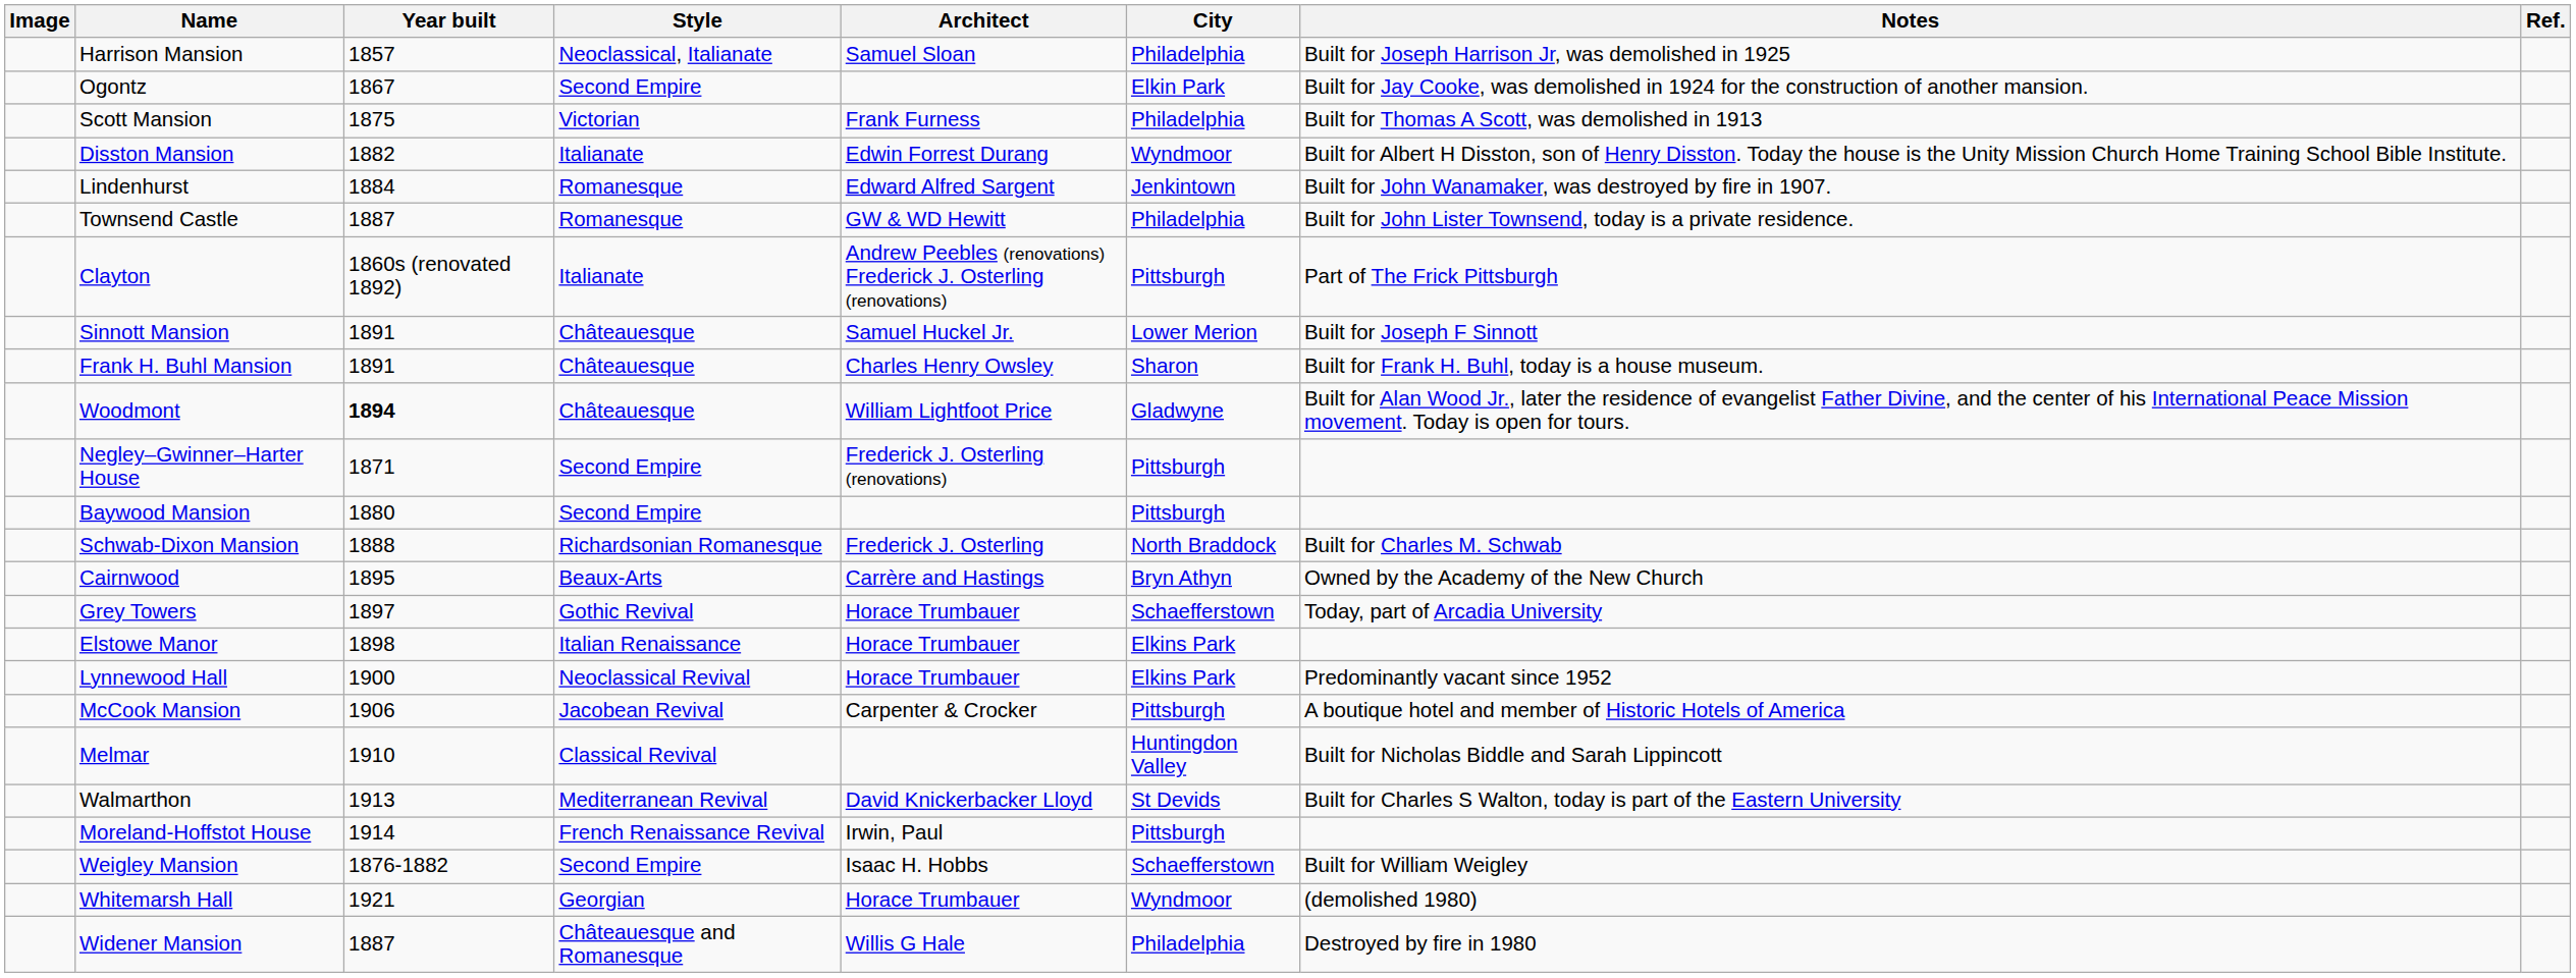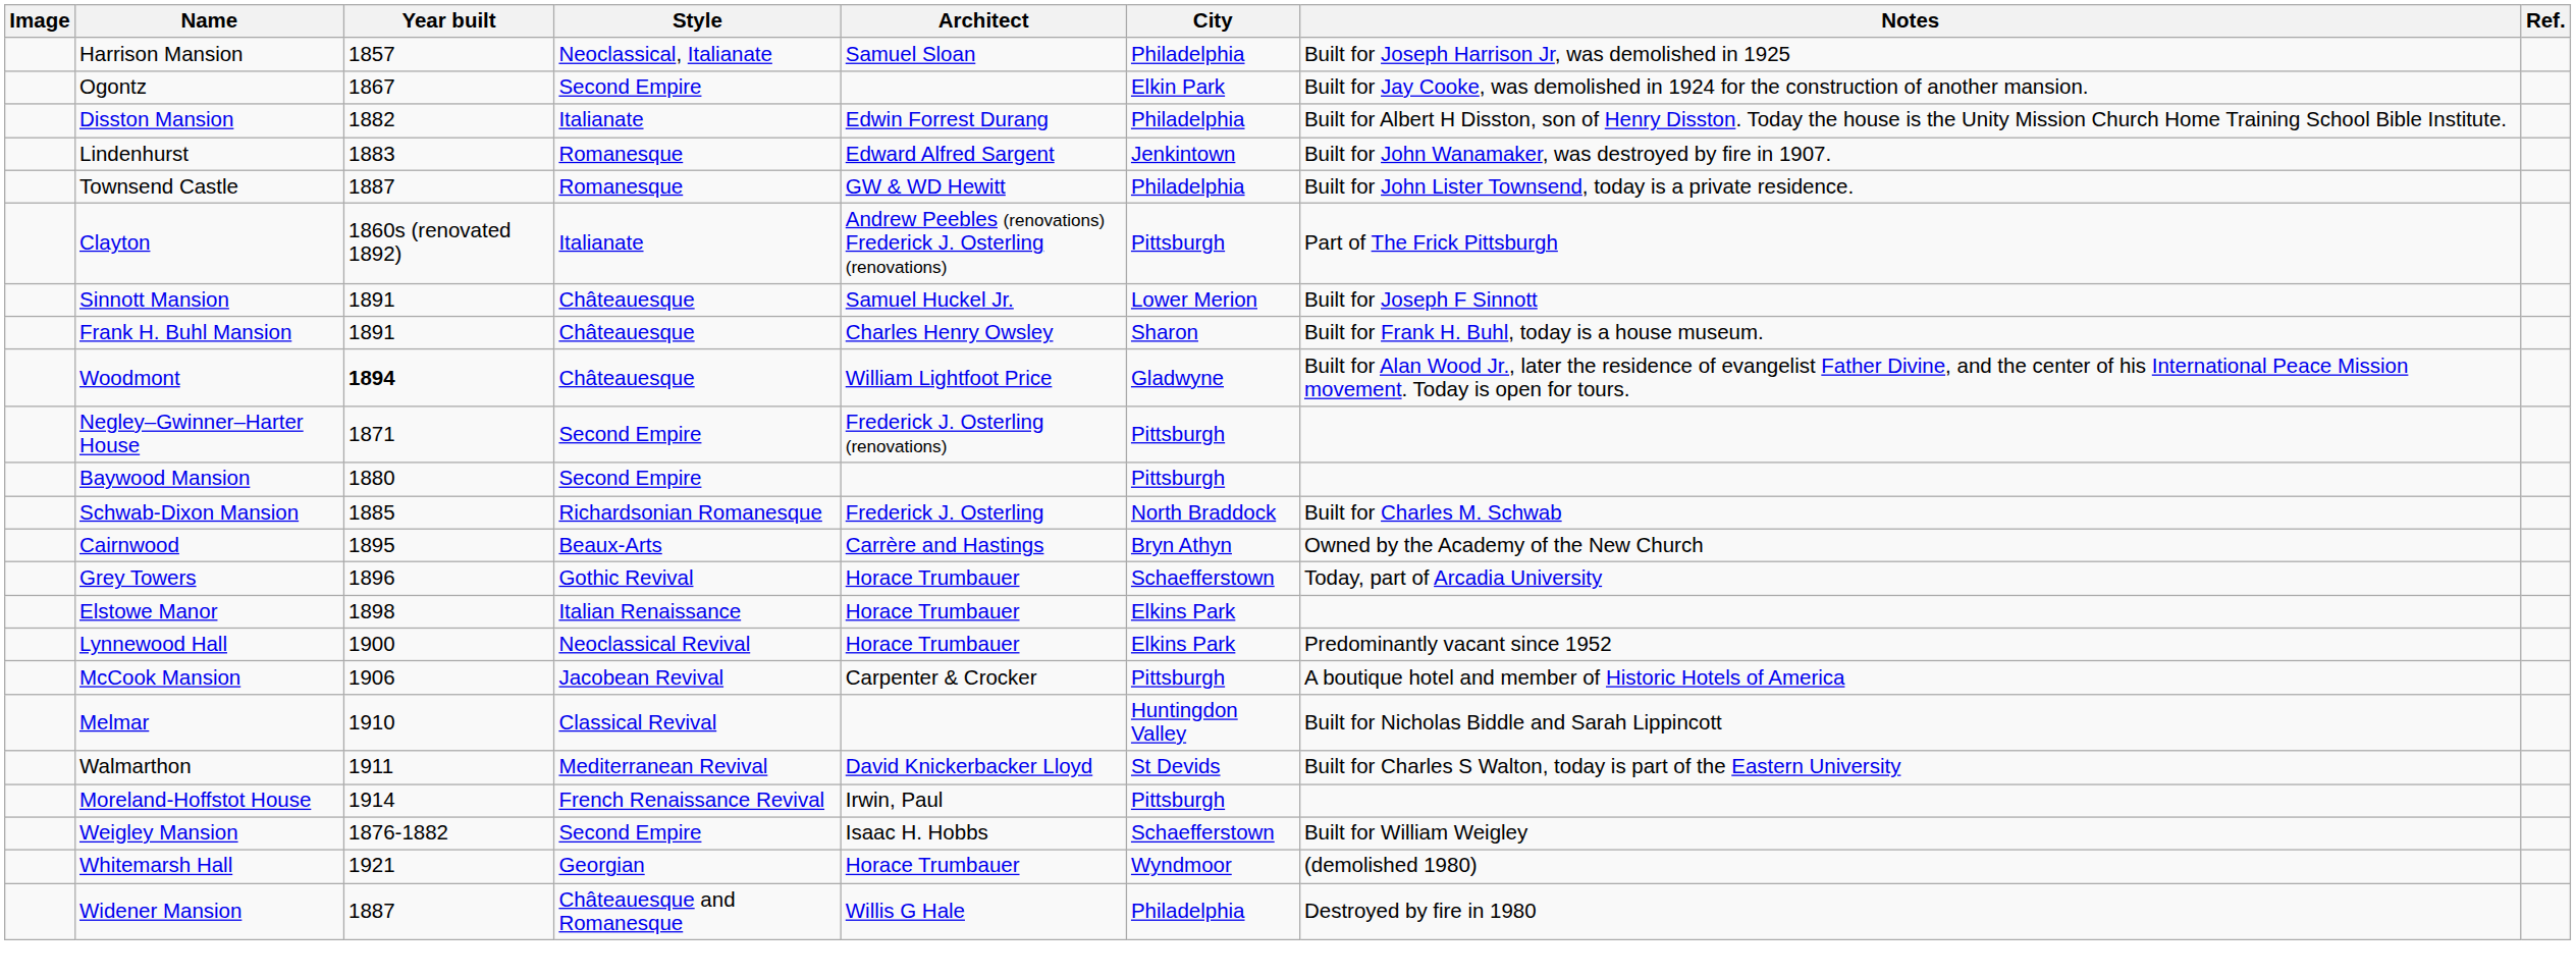- row: Scott Mansion | 1875 | Victorian | Frank Furness | Philadelphia | Built for Thomas A Scott, was demolished in 1913
Disston Mansion | City: Wyndmoor -> Philadelphia
Lindenhurst | Year built: 1884 -> 1883
Schwab-Dixon Mansion | Year built: 1888 -> 1885
Grey Towers | Year built: 1897 -> 1896
Walmarthon | Year built: 1913 -> 1911
